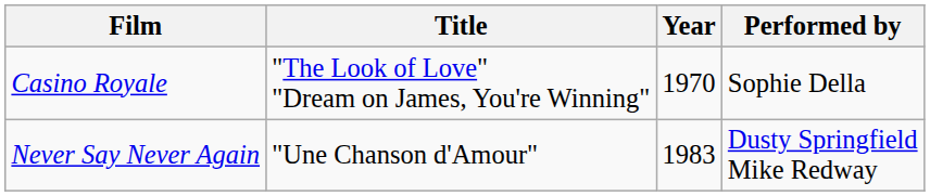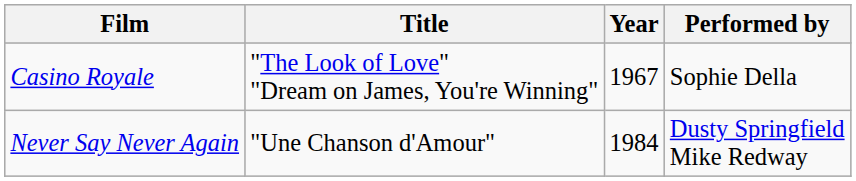Casino Royale | Year: 1970 -> 1967
Never Say Never Again | Year: 1983 -> 1984
